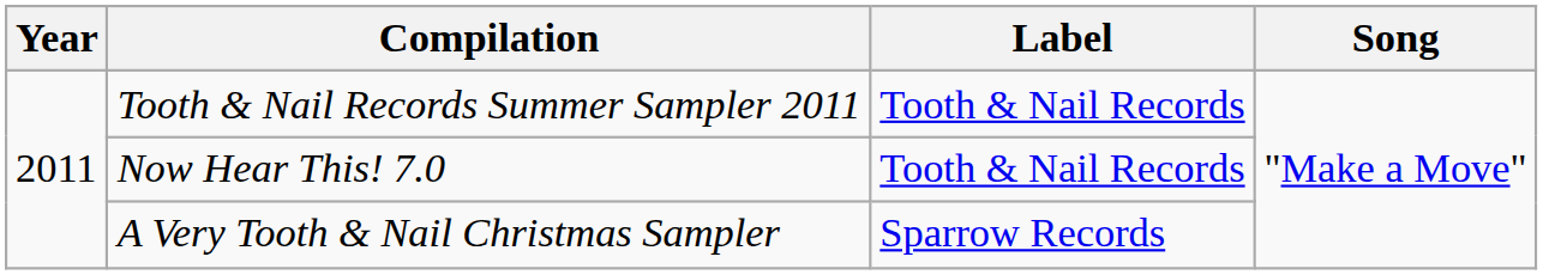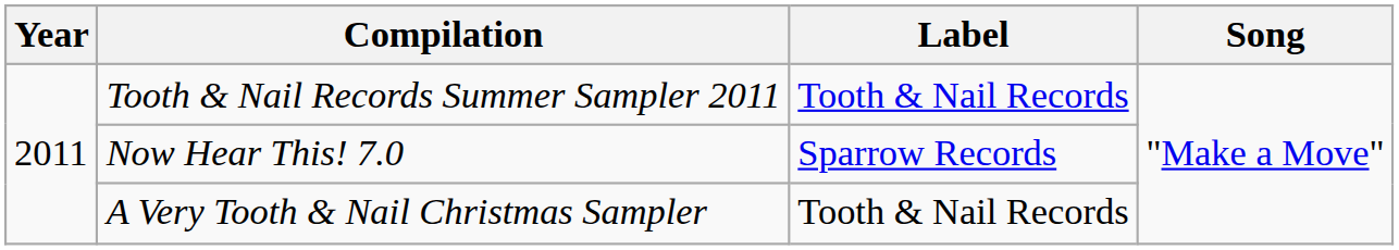Now Hear This! 7.0 | Label: Tooth & Nail Records -> Sparrow Records
A Very Tooth & Nail Christmas Sampler | Label: Sparrow Records -> Tooth & Nail Records
